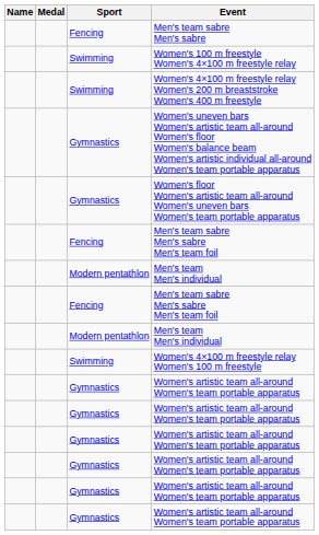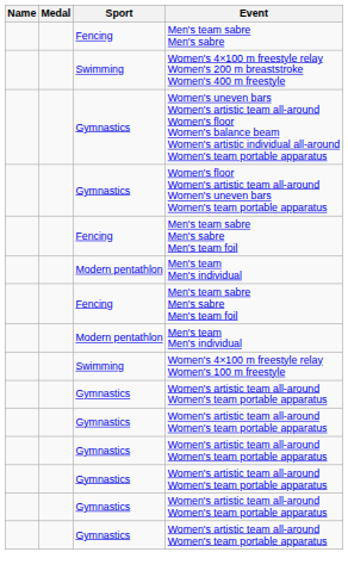- row: Swimming | Women's 100 m freestyle Women's 4×100 m freestyle relay
